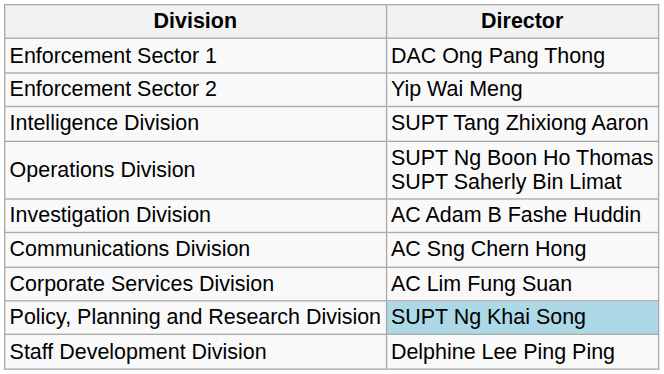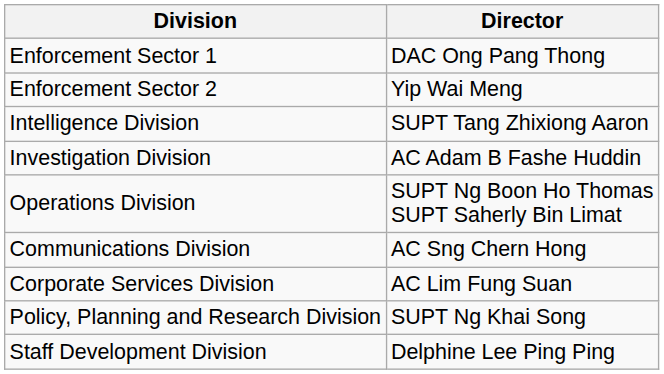rows swapped: Investigation Division <-> Operations Division
Policy, Planning and Research Division | Director: lightblue background -> no background
